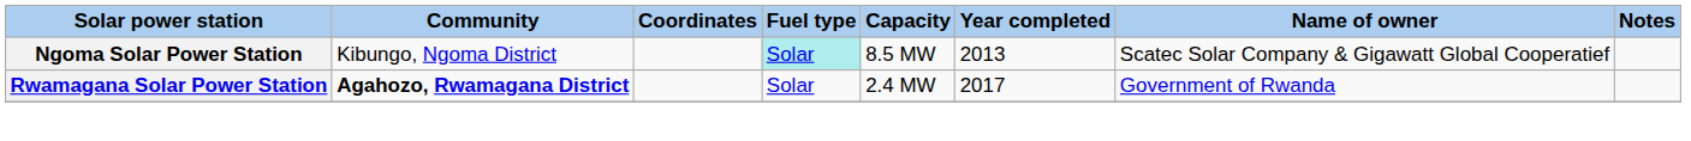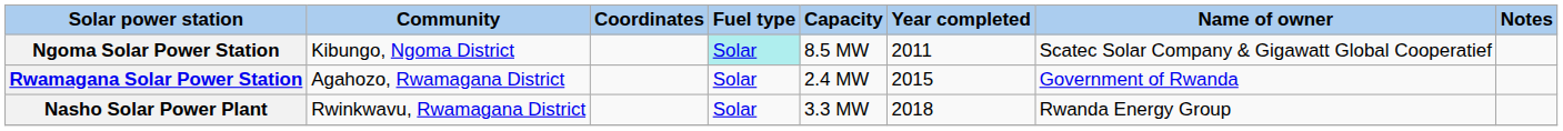Ngoma Solar Power Station | Year completed: 2013 -> 2011
Rwamagana Solar Power Station | Community: bold -> normal
Rwamagana Solar Power Station | Year completed: 2017 -> 2015
+ row: Nasho Solar Power Plant | Rwinkwavu, Rwamagana District | Solar | 3.3 MW | 2018 | Rwanda Energy Group
